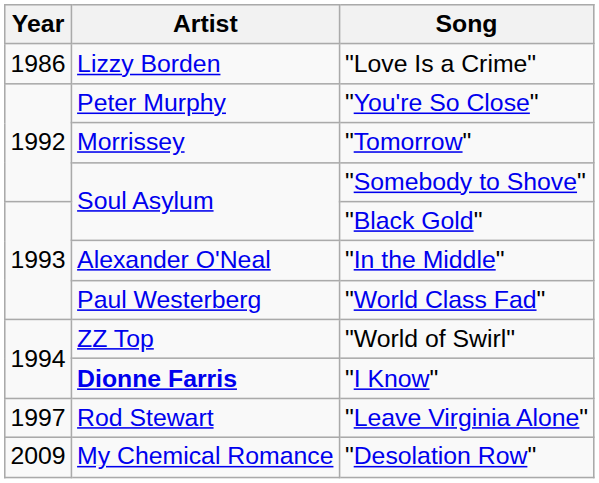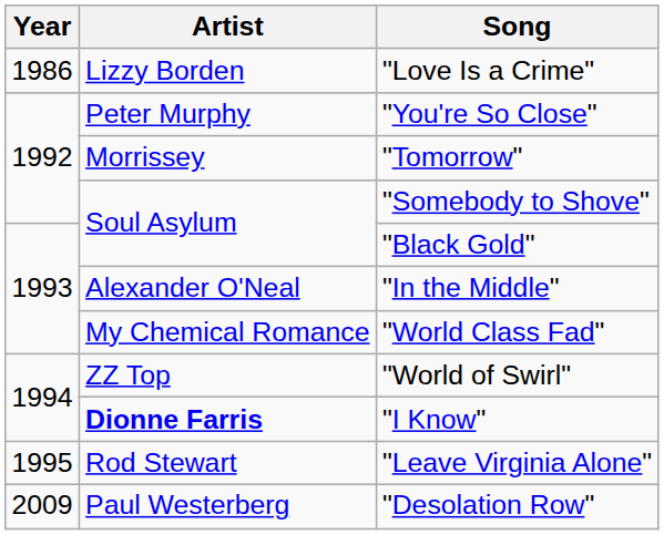"World Class Fad" | Artist: Paul Westerberg -> My Chemical Romance
"Leave Virginia Alone" | Year: 1997 -> 1995
"Desolation Row" | Artist: My Chemical Romance -> Paul Westerberg
